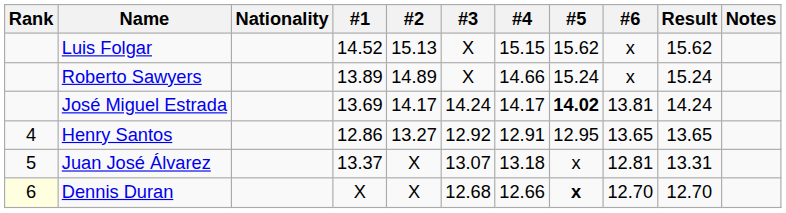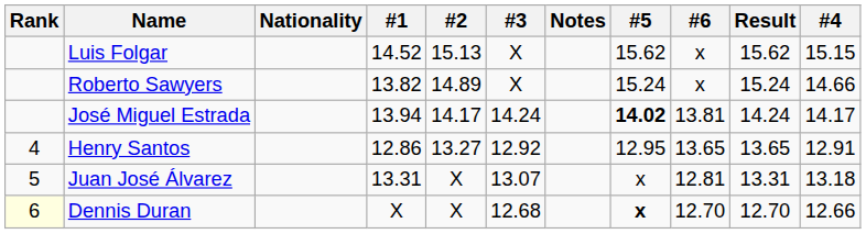columns swapped: #4 <-> Notes
Roberto Sawyers | #1: 13.89 -> 13.82
José Miguel Estrada | #1: 13.69 -> 13.94
Juan José Álvarez | #1: 13.37 -> 13.31
